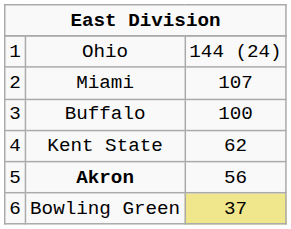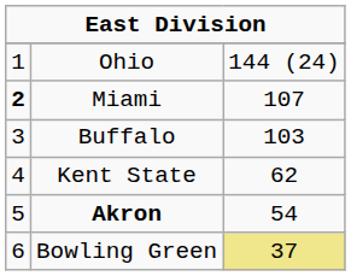Miami | column 1: normal -> bold
Buffalo | column 3: 100 -> 103
Akron | column 3: 56 -> 54
